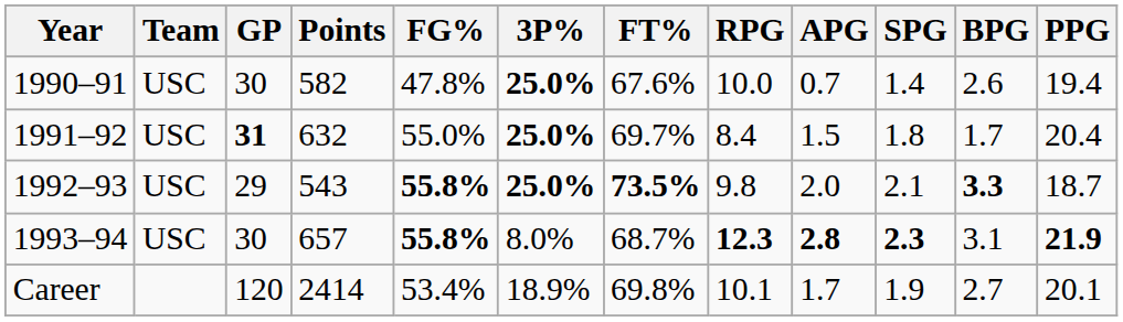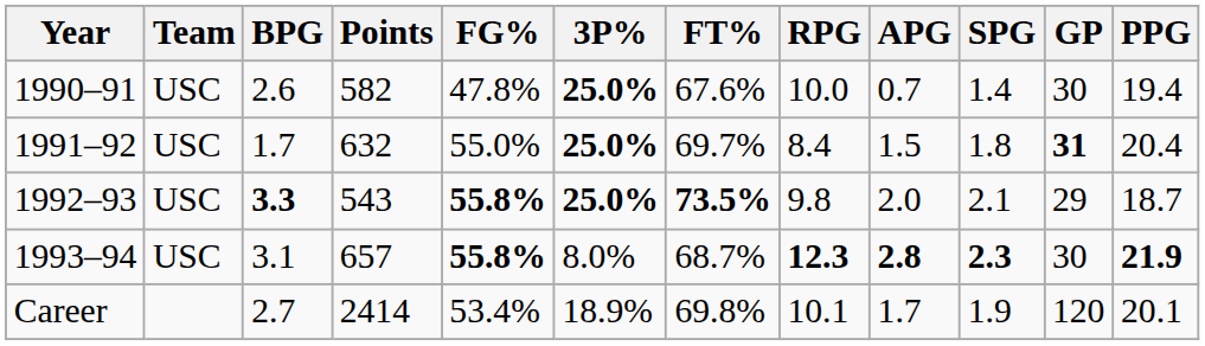columns swapped: GP <-> BPG
